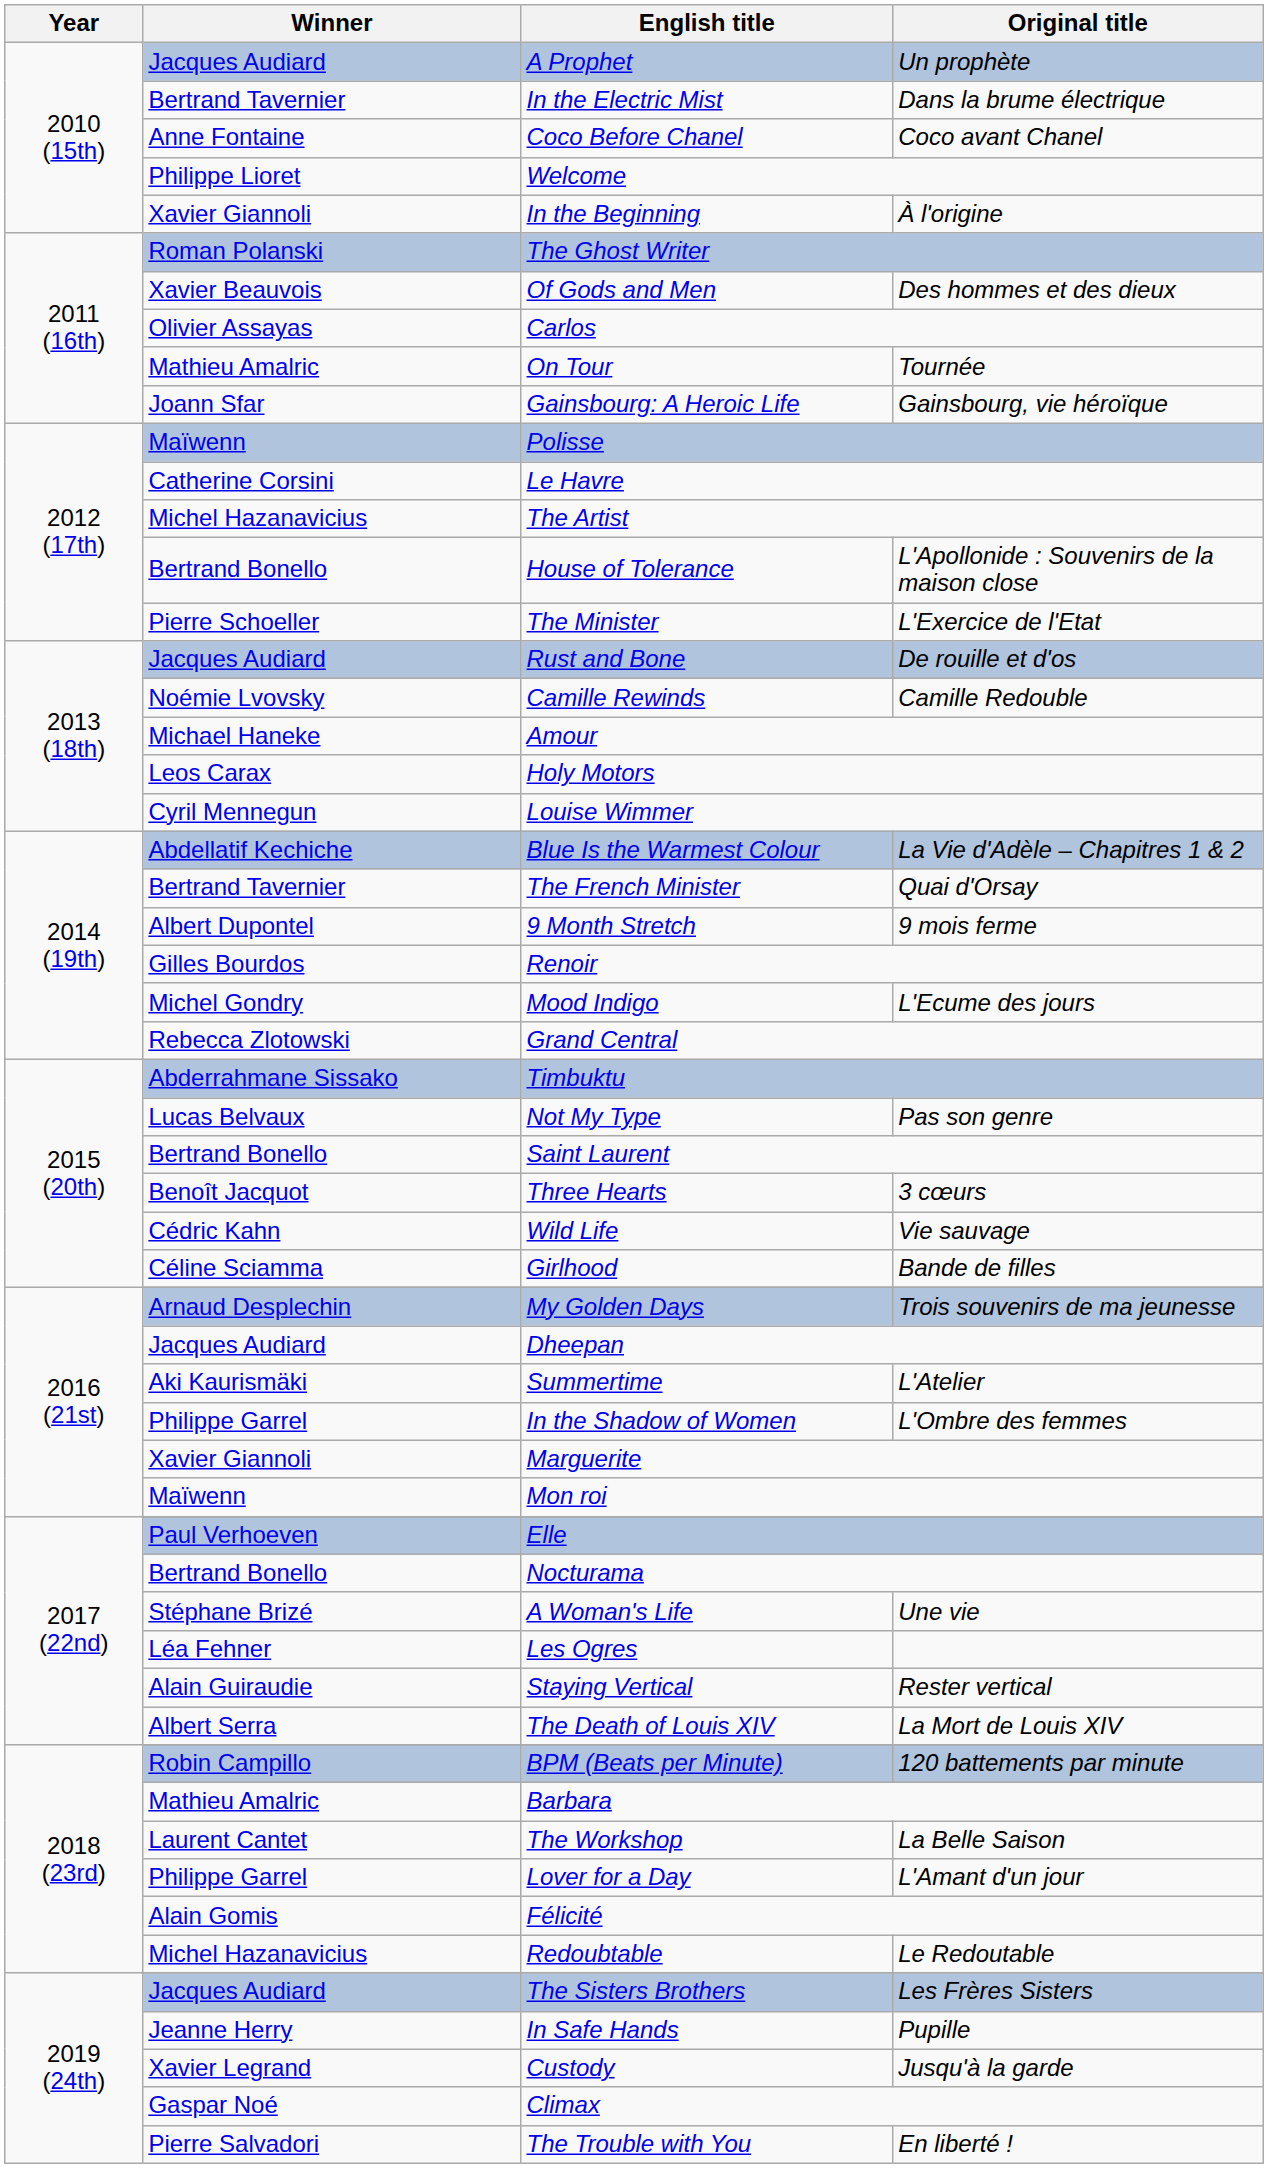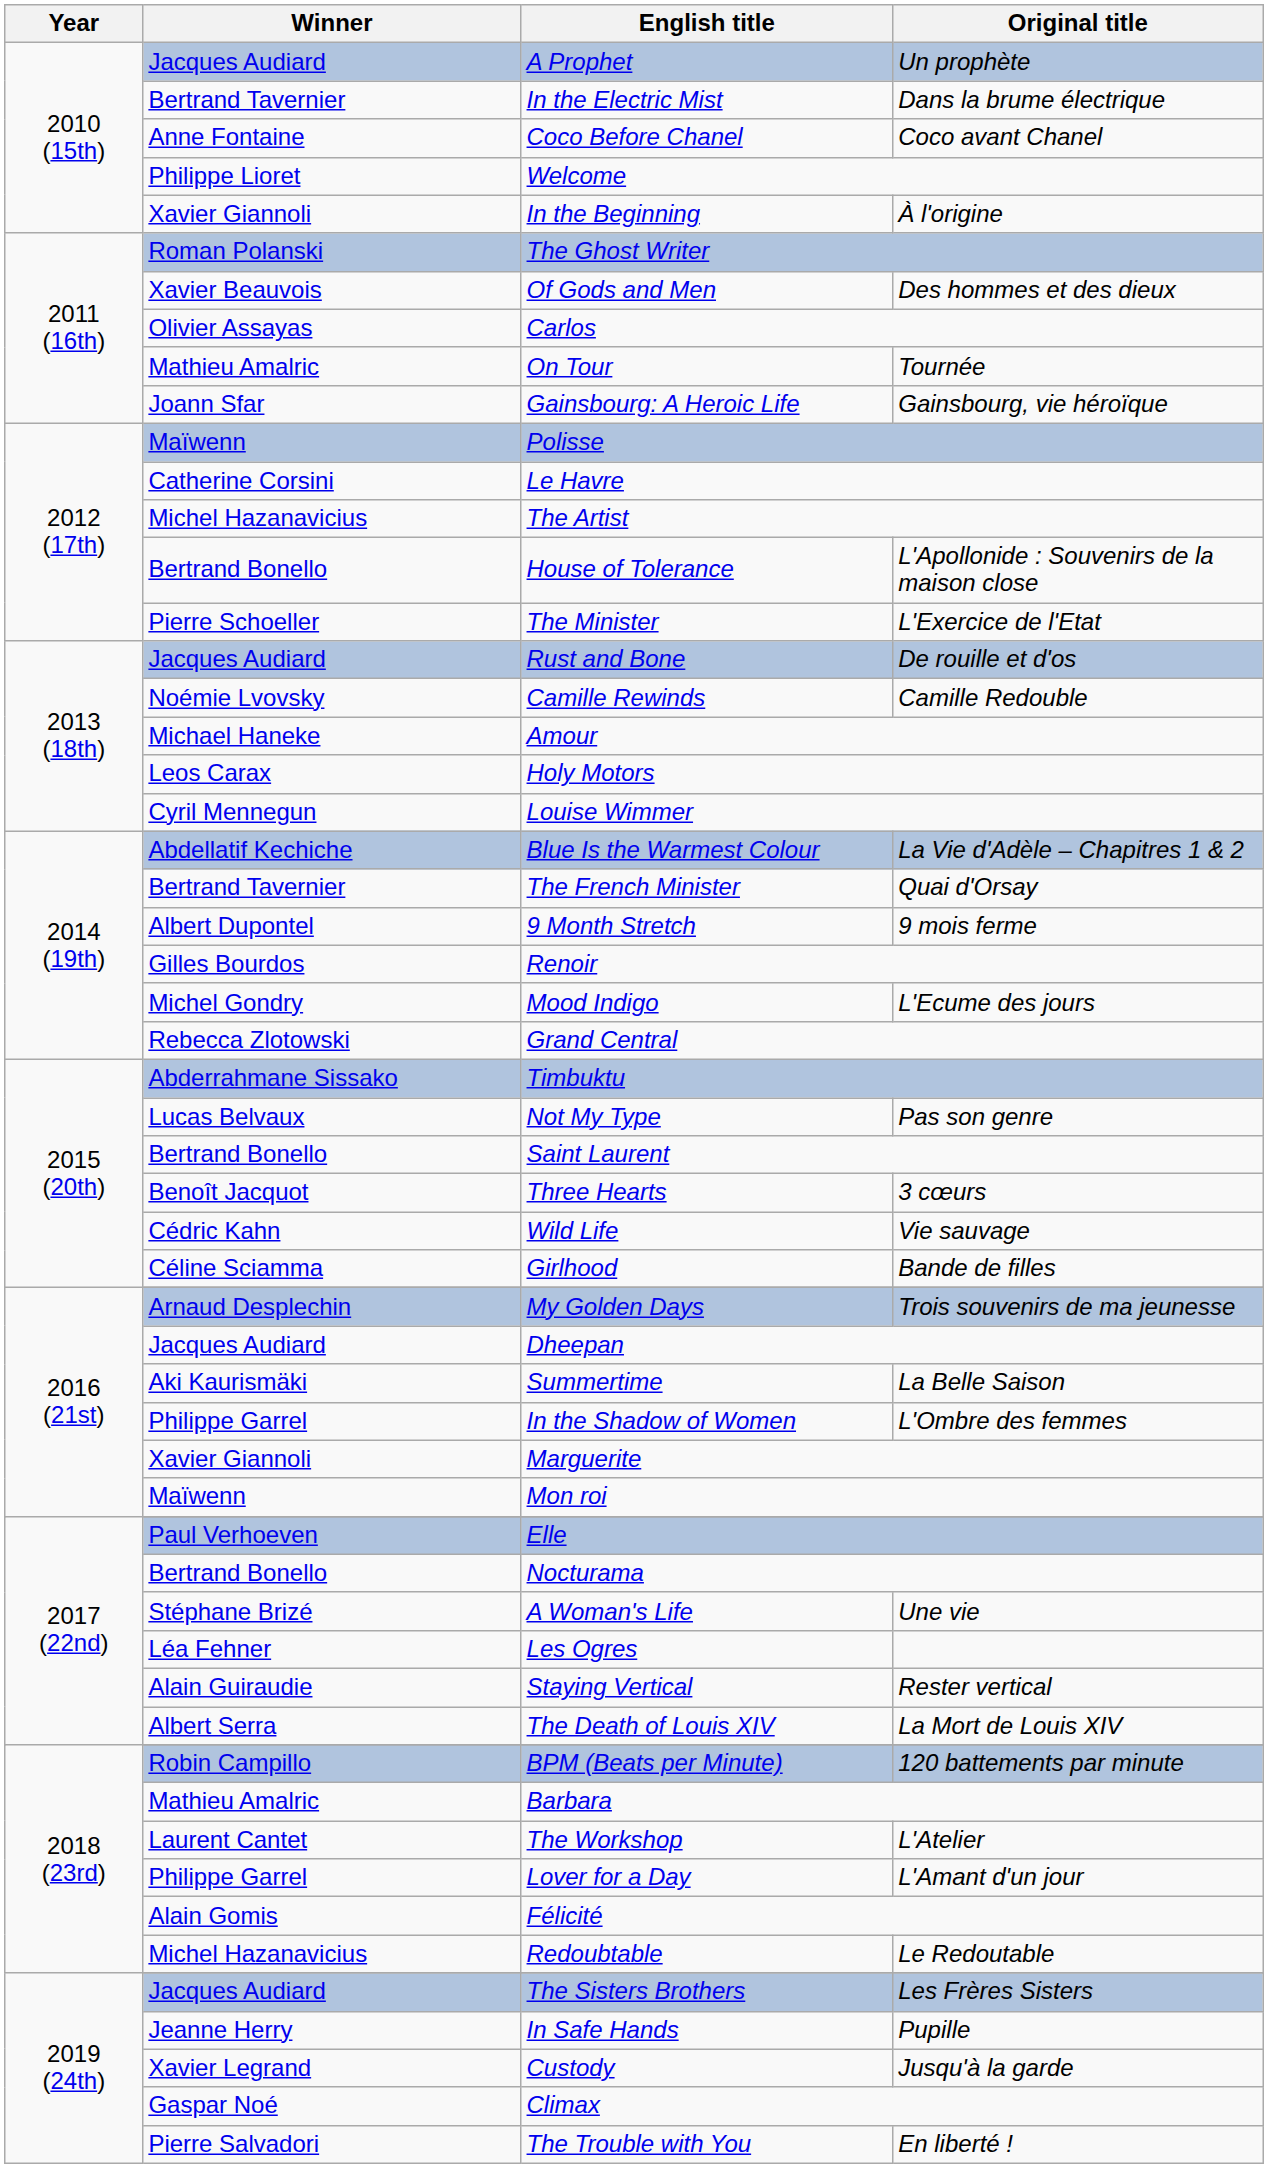Summertime | Original title: L'Atelier -> La Belle Saison
The Workshop | Original title: La Belle Saison -> L'Atelier
